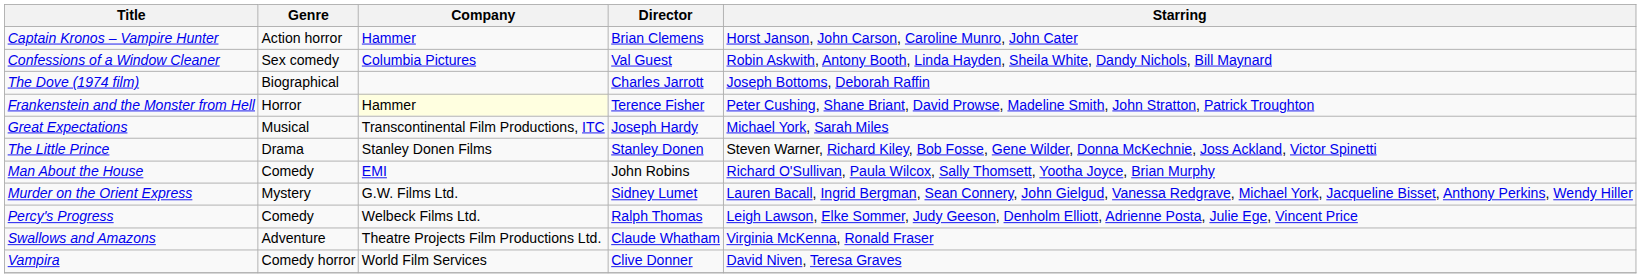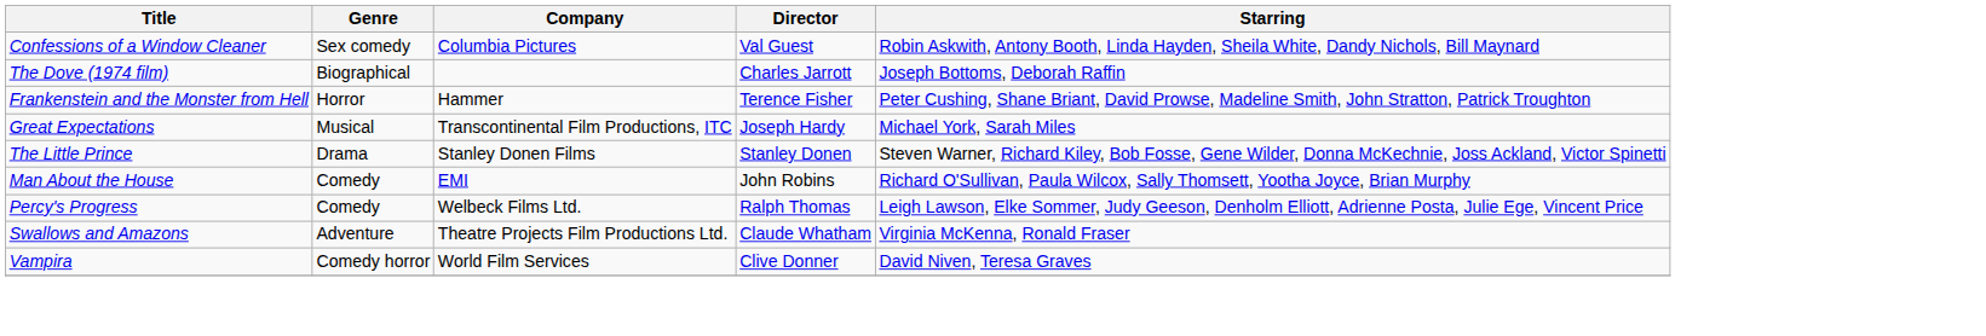- row: Captain Kronos – Vampire Hunter | Action horror | Hammer | Brian Clemens | Horst Janson, John Carson, Caroline Munro, John Cater
Frankenstein and the Monster from Hell | Company: lightyellow background -> no background
- row: Murder on the Orient Express | Mystery | G.W. Films Ltd. | Sidney Lumet | Lauren Bacall, Ingrid Bergman, Sean Connery, John Gielgud, Vanessa Redgrave, Michael York, Jacqueline Bisset, Anthony Perkins, Wendy Hiller
